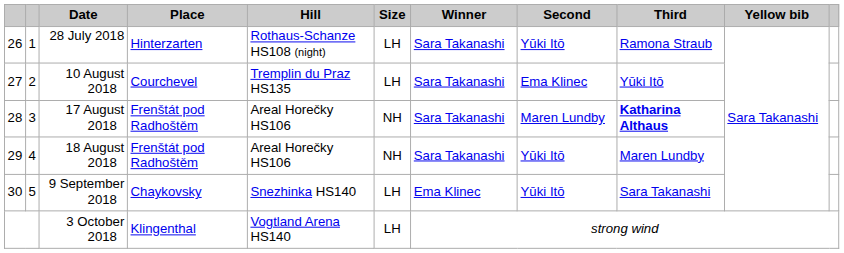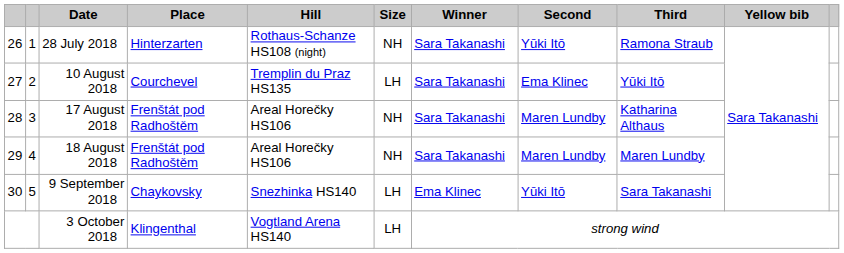28 July 2018 | Size: LH -> NH
17 August 2018 | Third: bold -> normal
18 August 2018 | Second: Yūki Itō -> Maren Lundby
